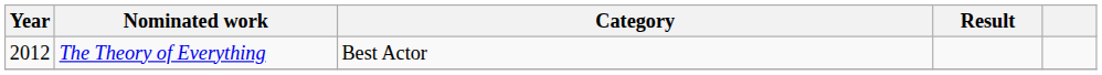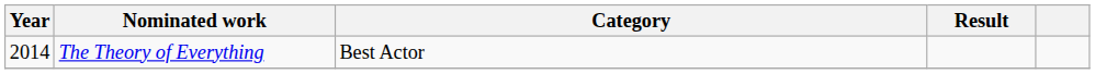The Theory of Everything | Year: 2012 -> 2014
